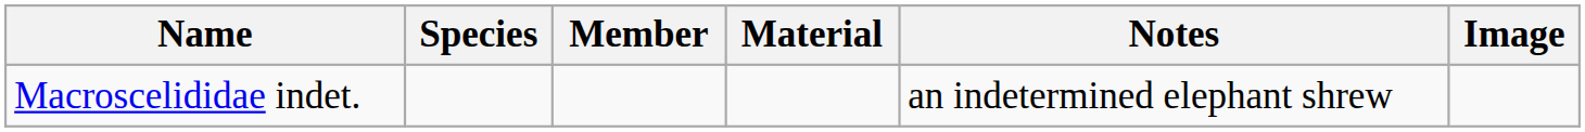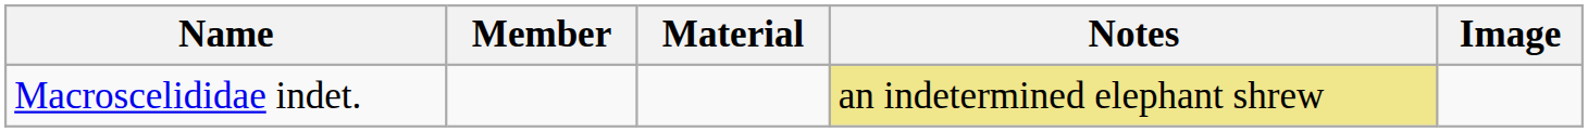- column: Species
Macroscelididae indet. | Notes: no background -> khaki background
